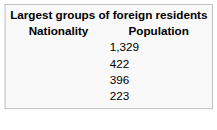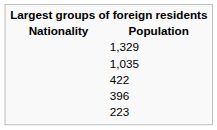+ row: 1,035
